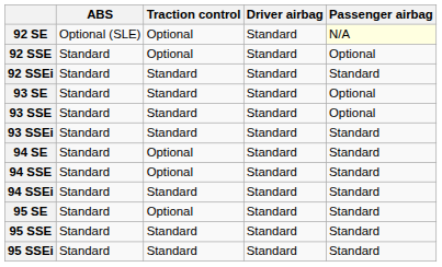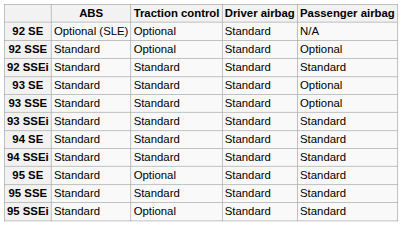92 SE | Passenger airbag: lightyellow background -> no background
94 SE | Traction control: Optional -> Standard
- row: 94 SSE | Standard | Optional | Standard | Standard
95 SSEi | Traction control: Standard -> Optional
